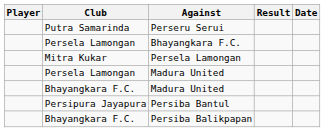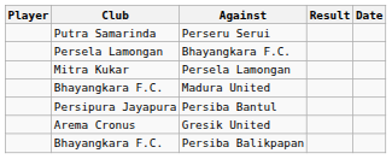- row: Persela Lamongan | Madura United
+ row: Arema Cronus | Gresik United
